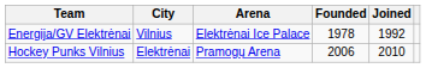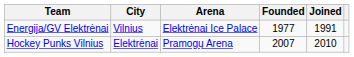Energija/GV Elektrėnai | Founded: 1978 -> 1977
Energija/GV Elektrėnai | Joined: 1992 -> 1991
Hockey Punks Vilnius | Founded: 2006 -> 2007
